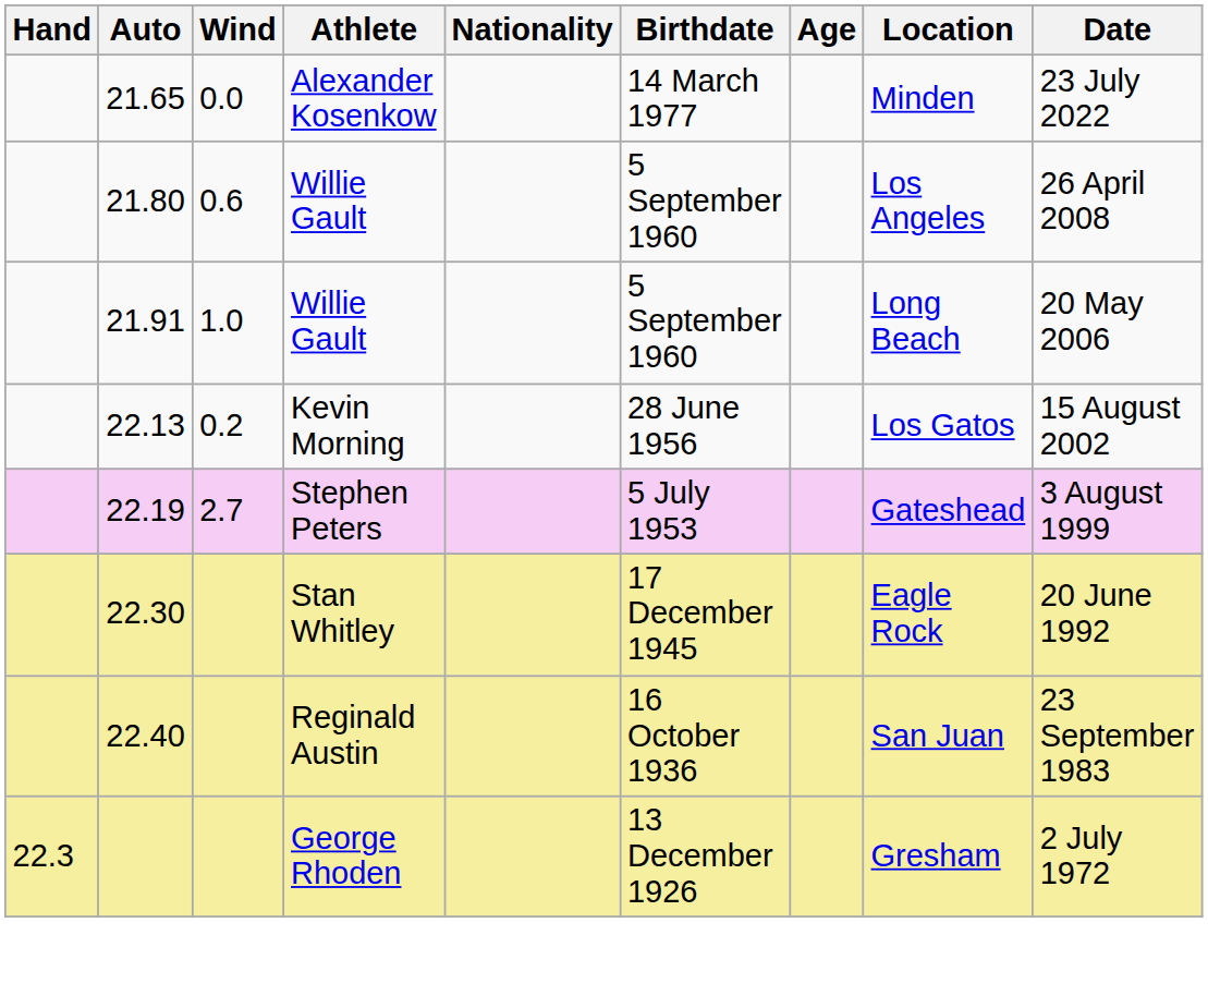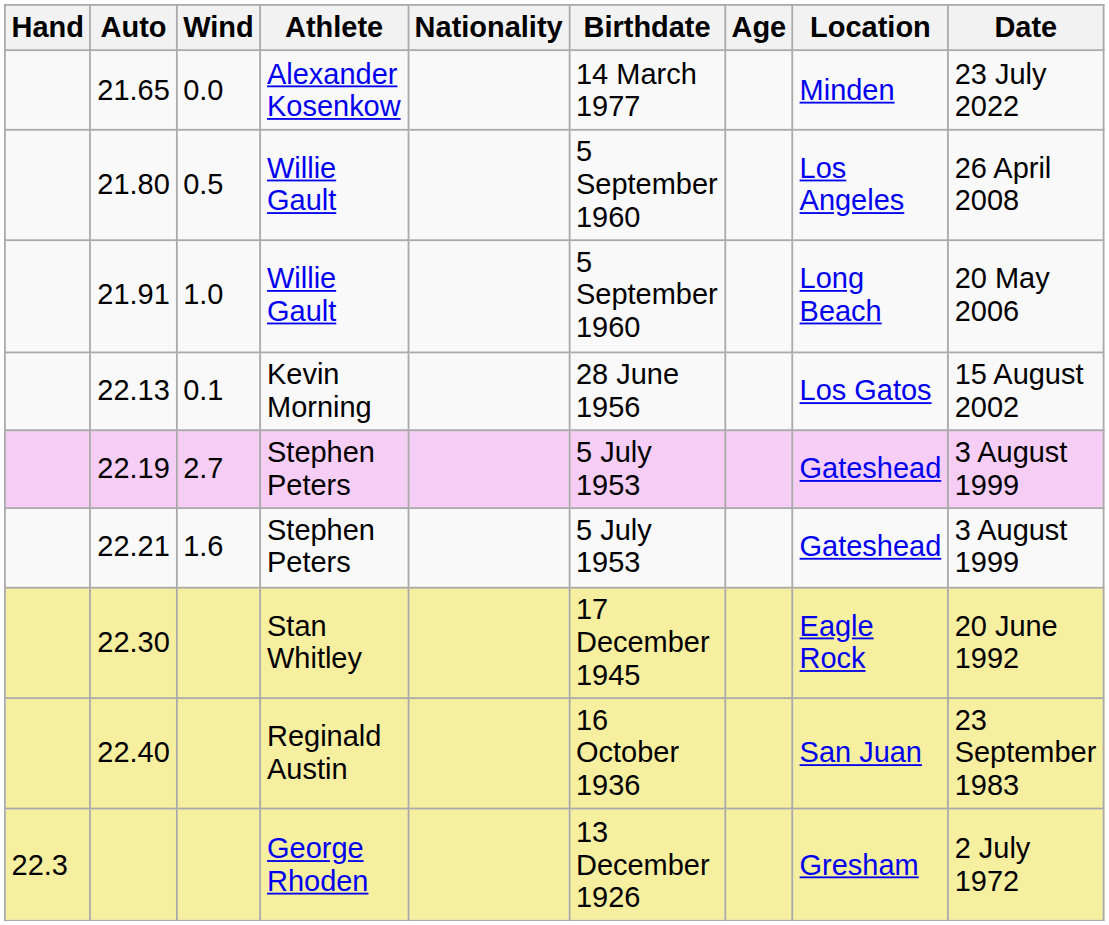21.80 | Wind: 0.6 -> 0.5
22.13 | Wind: 0.2 -> 0.1
+ row: 22.21 | 1.6 | Stephen Peters | 5 July 1953 | Gateshead | 3 August 1999
